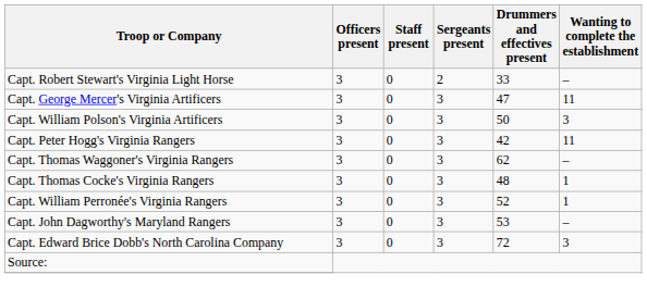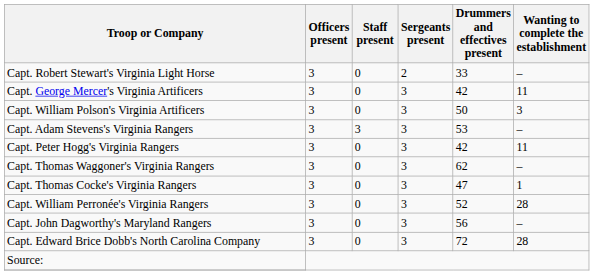Capt. George Mercer's Virginia Artificers | Drummers and effectives present: 47 -> 42
+ row: Capt. Adam Stevens's Virginia Rangers | 3 | 3 | 3 | 53 | –
Capt. Thomas Cocke's Virginia Rangers | Drummers and effectives present: 48 -> 47
Capt. William Perronée's Virginia Rangers | Wanting to complete the establishment: 1 -> 28
Capt. John Dagworthy's Maryland Rangers | Drummers and effectives present: 53 -> 56
Capt. Edward Brice Dobb's North Carolina Company | Wanting to complete the establishment: 3 -> 28
